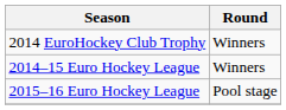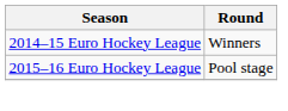- row: 2014 EuroHockey Club Trophy | Winners
